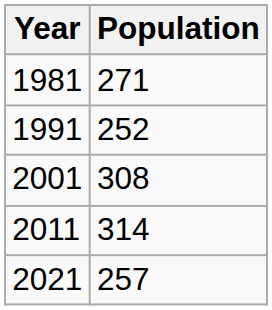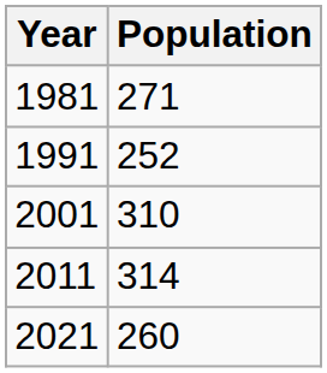2001 | Population: 308 -> 310
2021 | Population: 257 -> 260
